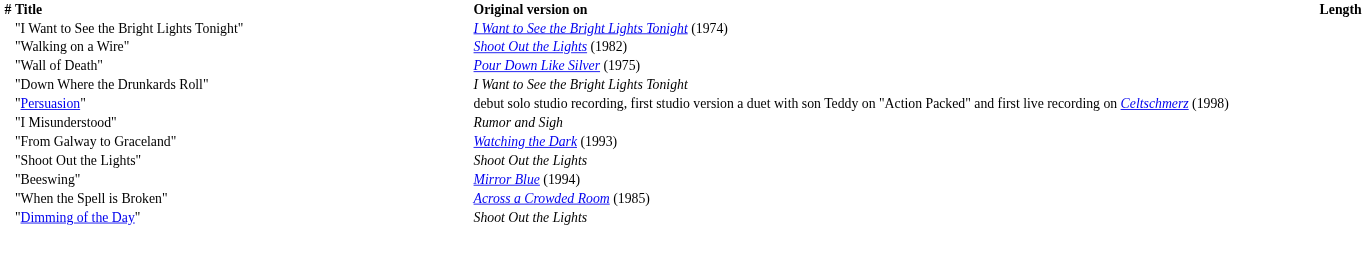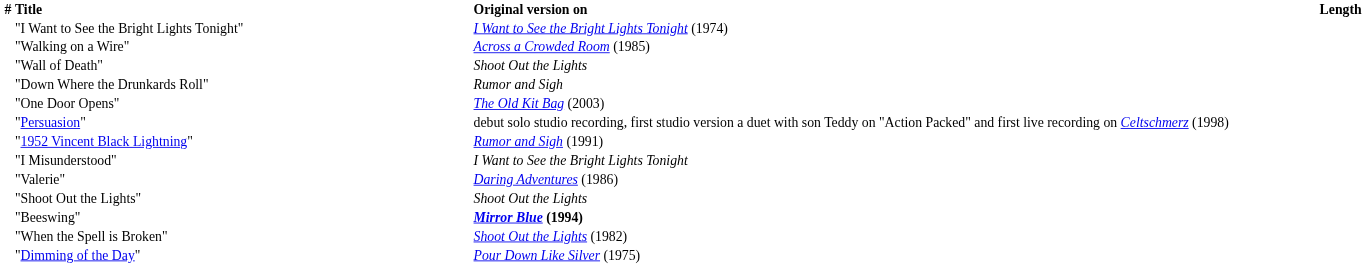"Walking on a Wire" | Original version on: Shoot Out the Lights (1982) -> Across a Crowded Room (1985)
"Wall of Death" | Original version on: Pour Down Like Silver (1975) -> Shoot Out the Lights
"Down Where the Drunkards Roll" | Original version on: I Want to See the Bright Lights Tonight -> Rumor and Sigh
+ row: "One Door Opens" | The Old Kit Bag (2003)
+ row: "1952 Vincent Black Lightning" | Rumor and Sigh (1991)
"I Misunderstood" | Original version on: Rumor and Sigh -> I Want to See the Bright Lights Tonight
- row: "From Galway to Graceland" | Watching the Dark (1993)
+ row: "Valerie" | Daring Adventures (1986)
"Beeswing" | Original version on: normal -> bold
"When the Spell is Broken" | Original version on: Across a Crowded Room (1985) -> Shoot Out the Lights (1982)
"Dimming of the Day" | Original version on: Shoot Out the Lights -> Pour Down Like Silver (1975)
